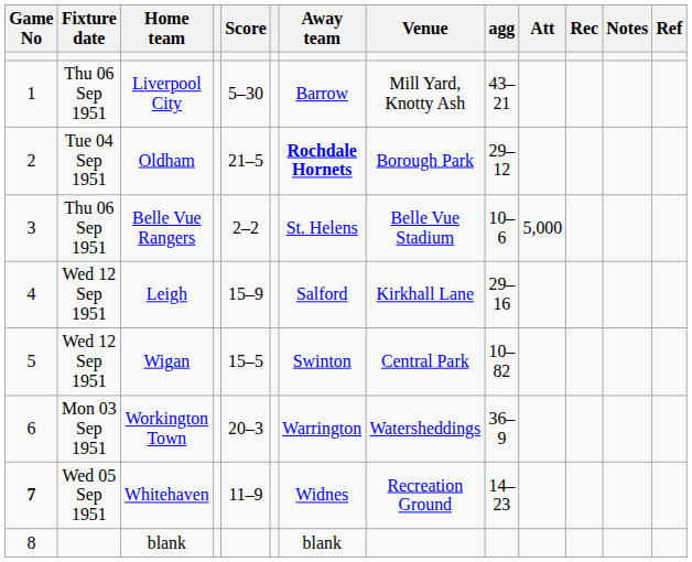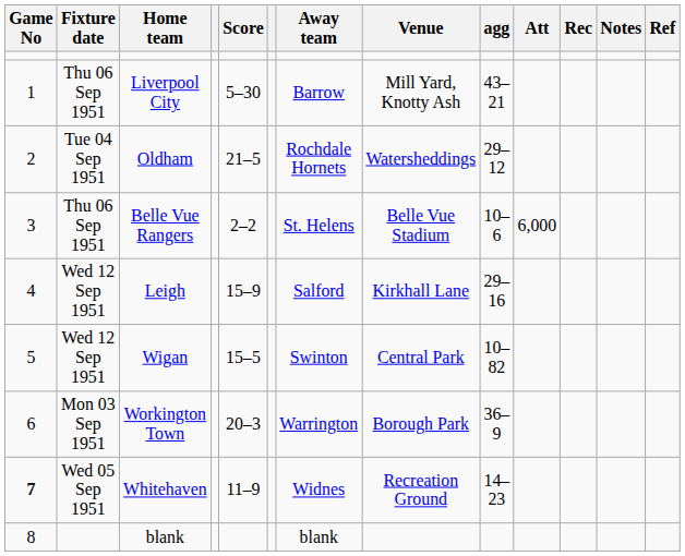Oldham | Away team: bold -> normal
Oldham | Venue: Borough Park -> Watersheddings
Belle Vue Rangers | Att: 5,000 -> 6,000
Workington Town | Venue: Watersheddings -> Borough Park
